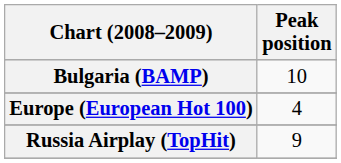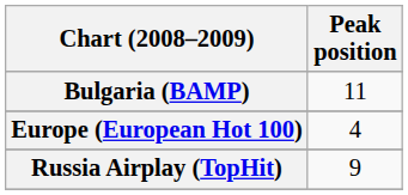Bulgaria (BAMP) | Peak position: 10 -> 11
